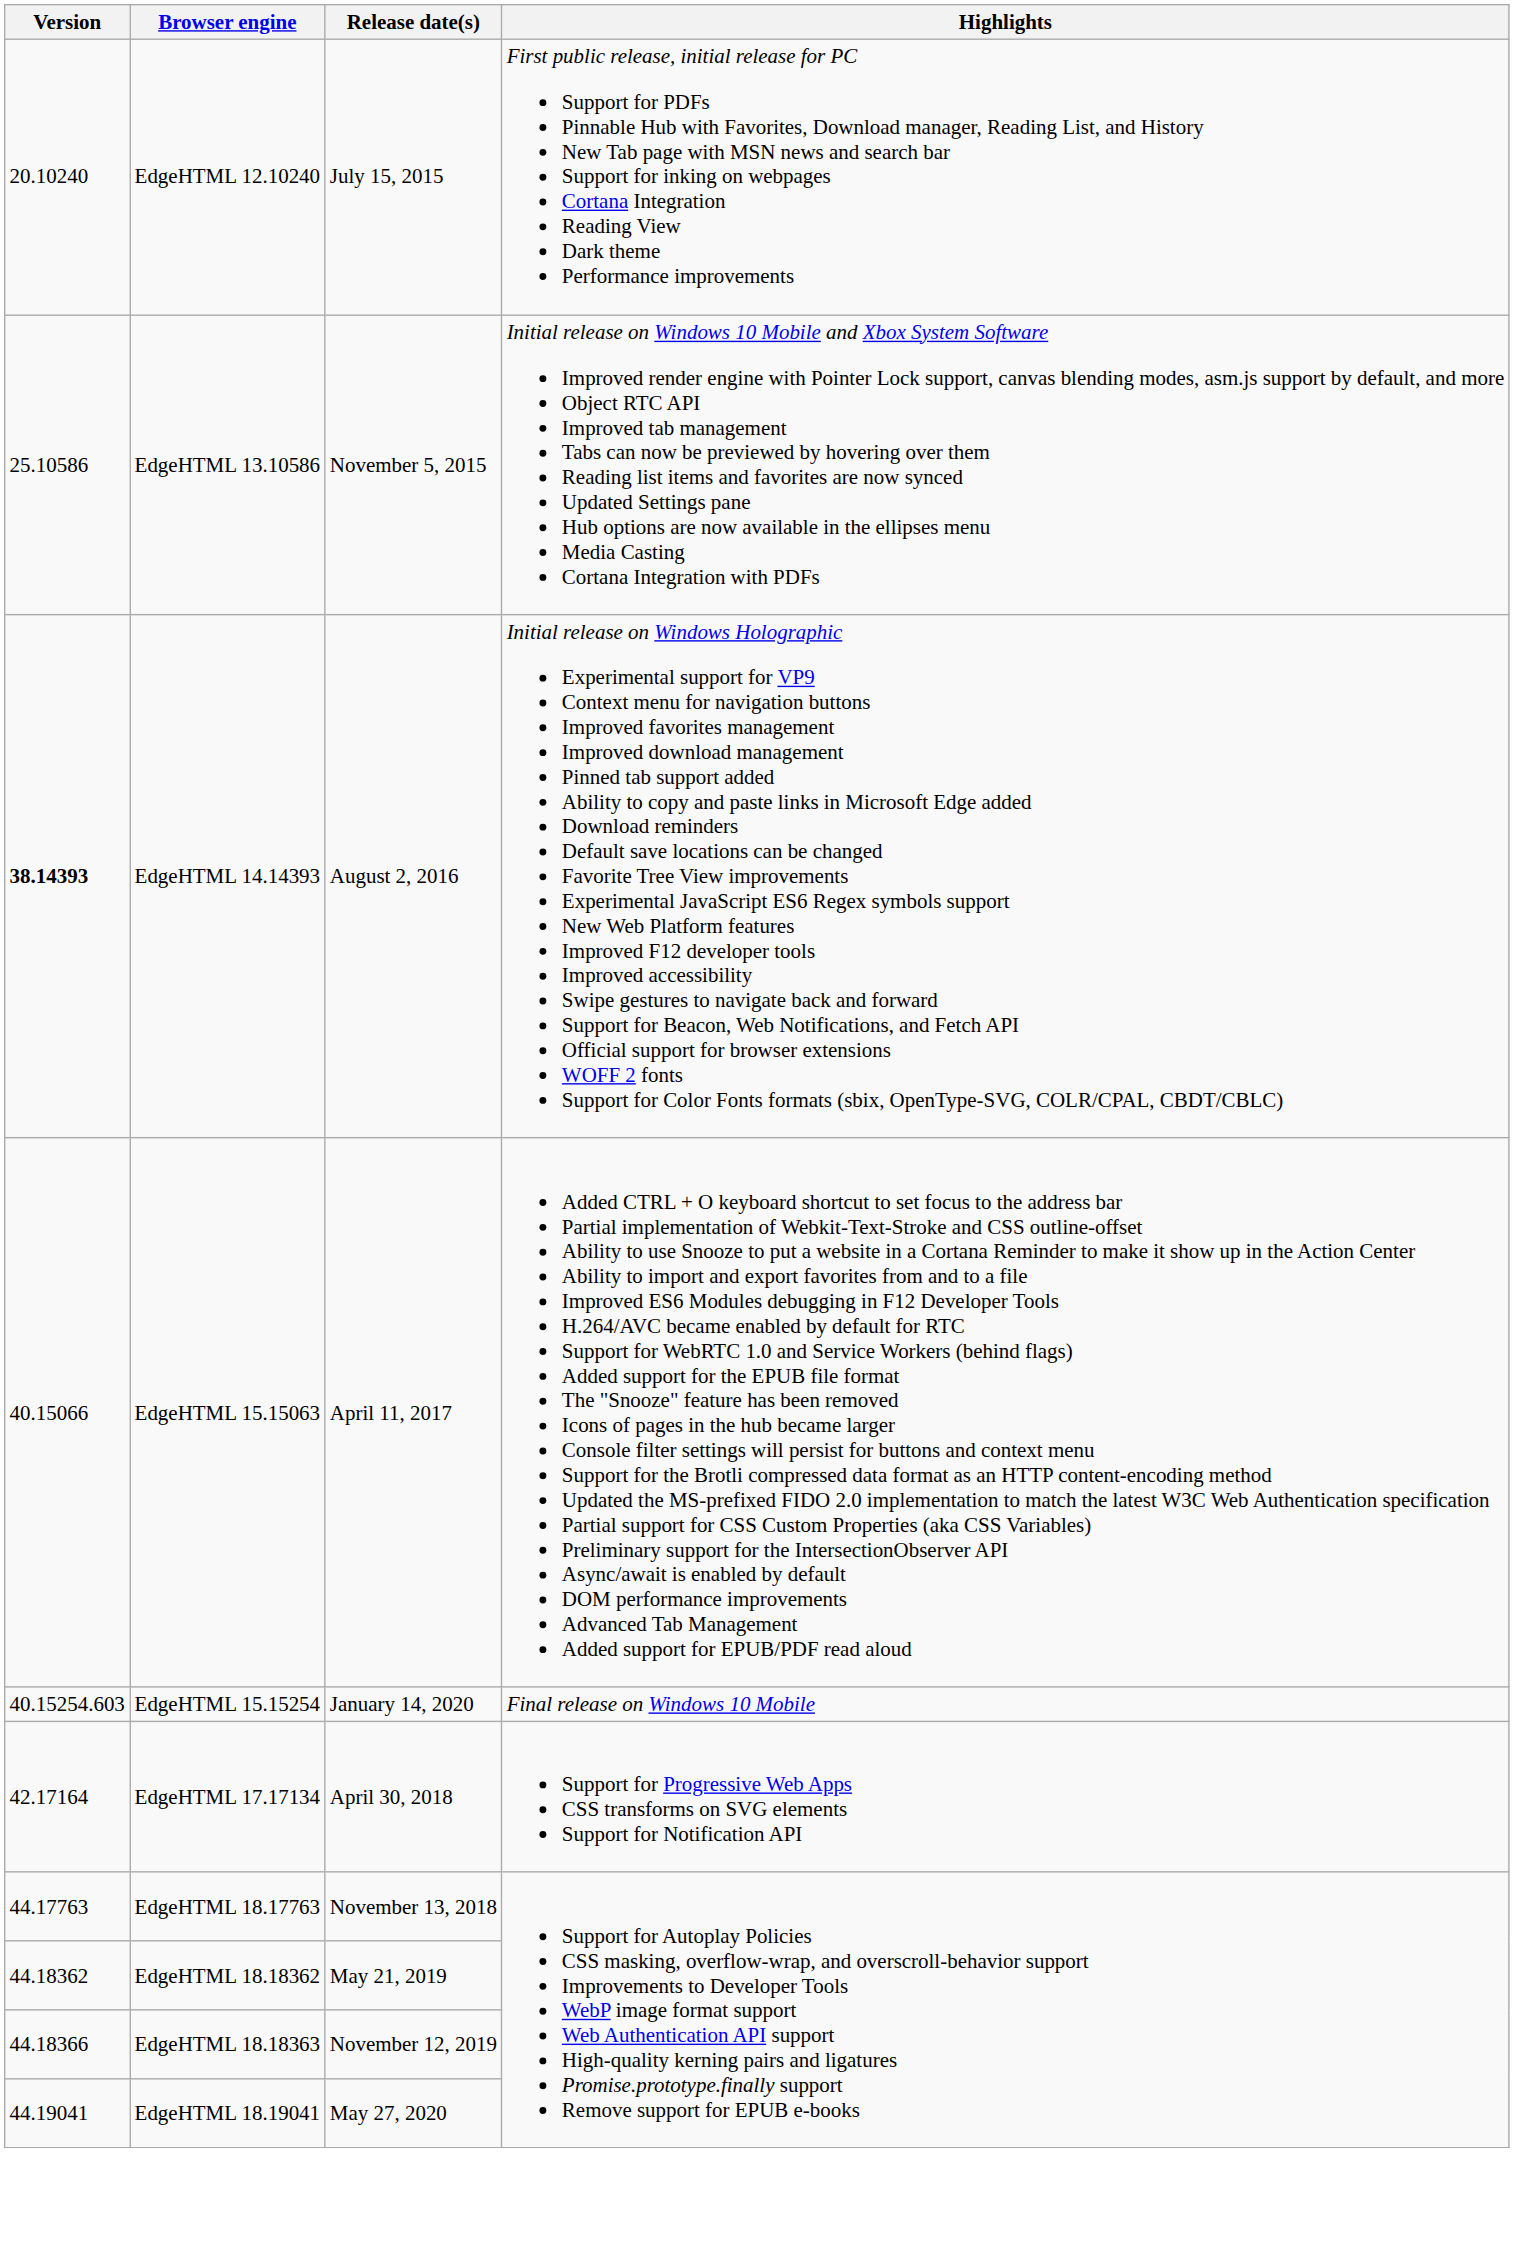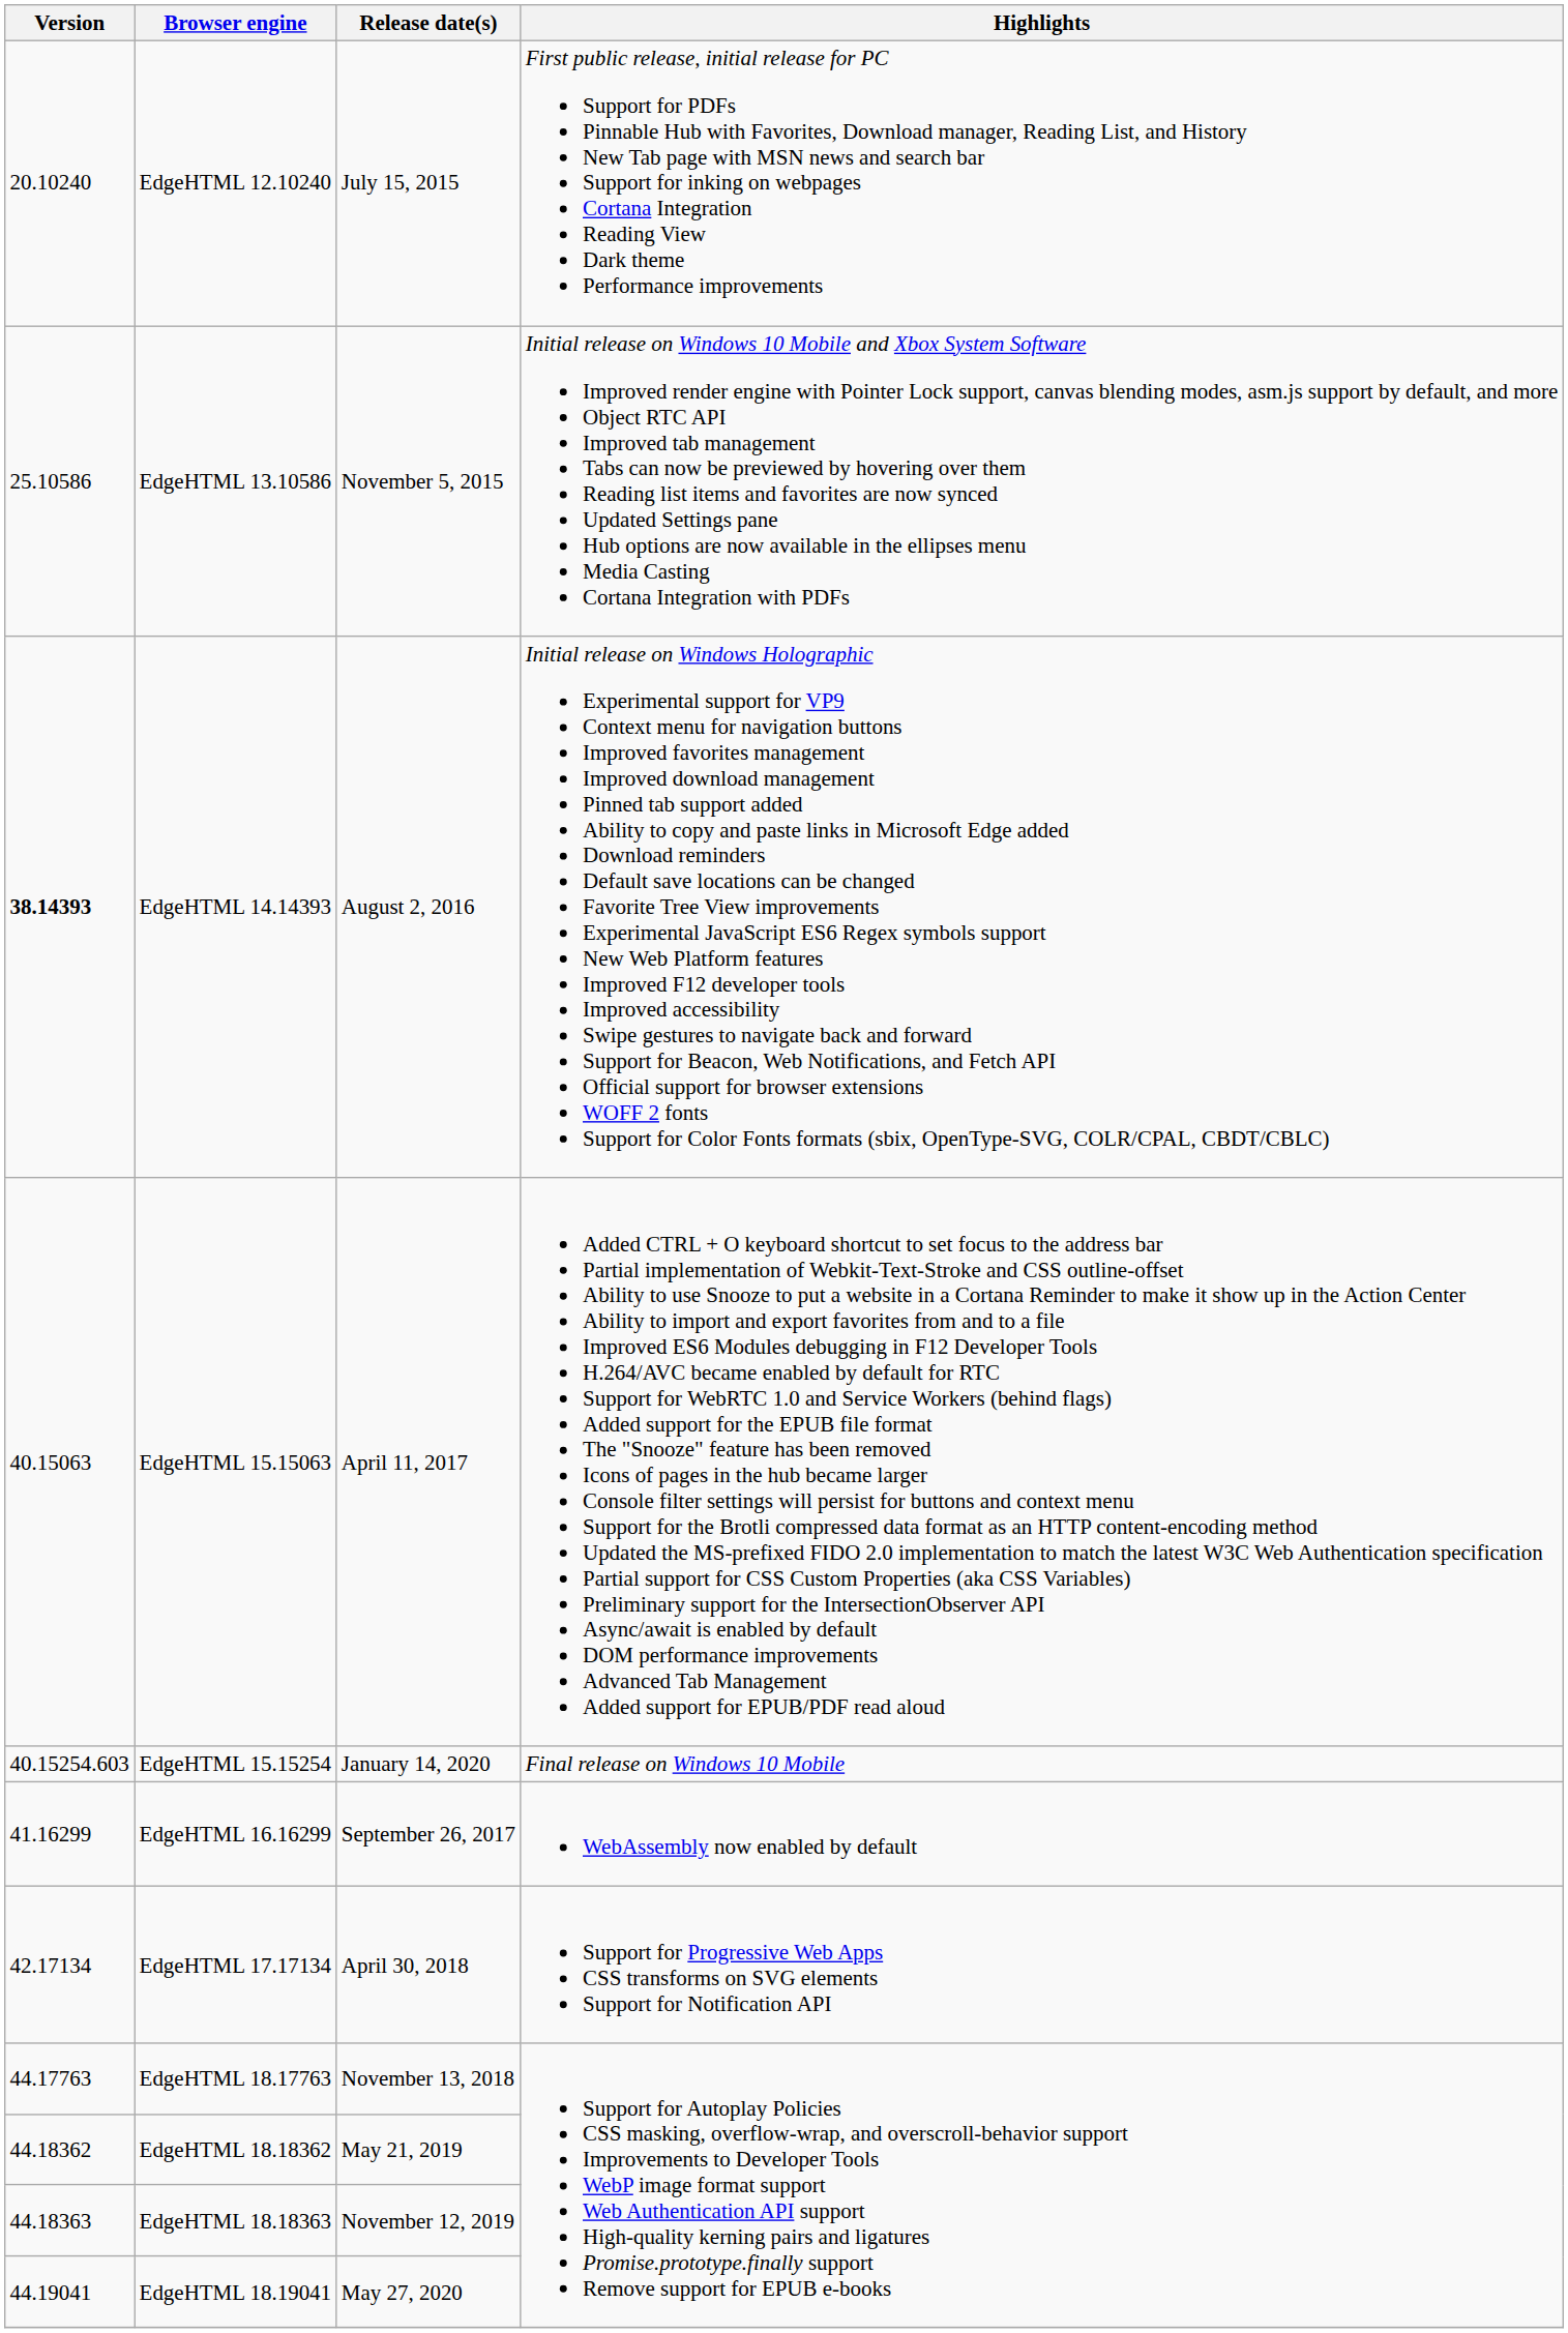EdgeHTML 15.15063 | Version: 40.15066 -> 40.15063
+ row: 41.16299 | EdgeHTML 16.16299 | September 26, 2017 | WebAssembly now enabled by default
EdgeHTML 17.17134 | Version: 42.17164 -> 42.17134
EdgeHTML 18.18363 | Version: 44.18366 -> 44.18363
